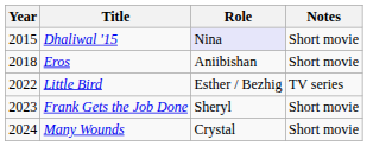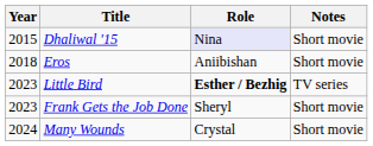Little Bird | Year: 2022 -> 2023
Little Bird | Role: normal -> bold
